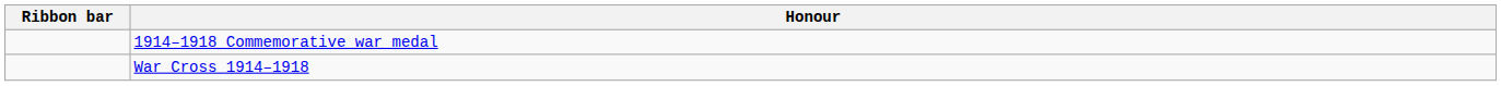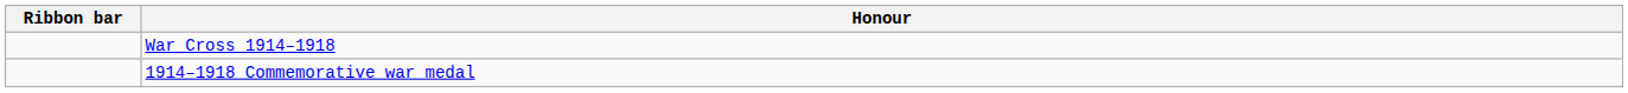rows swapped: War Cross 1914–1918 <-> 1914–1918 Commemorative war medal
